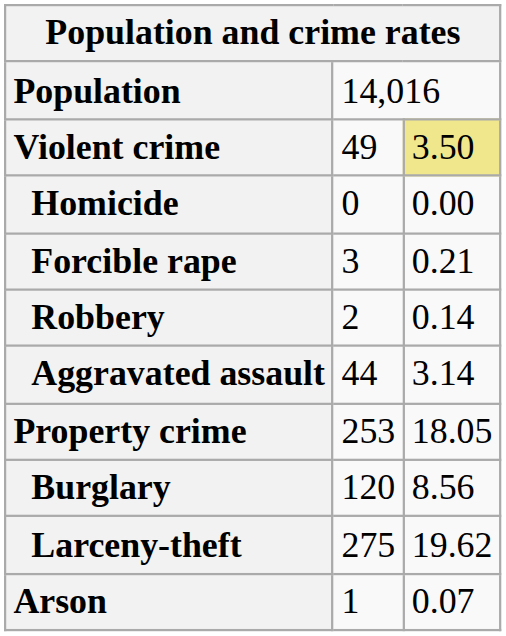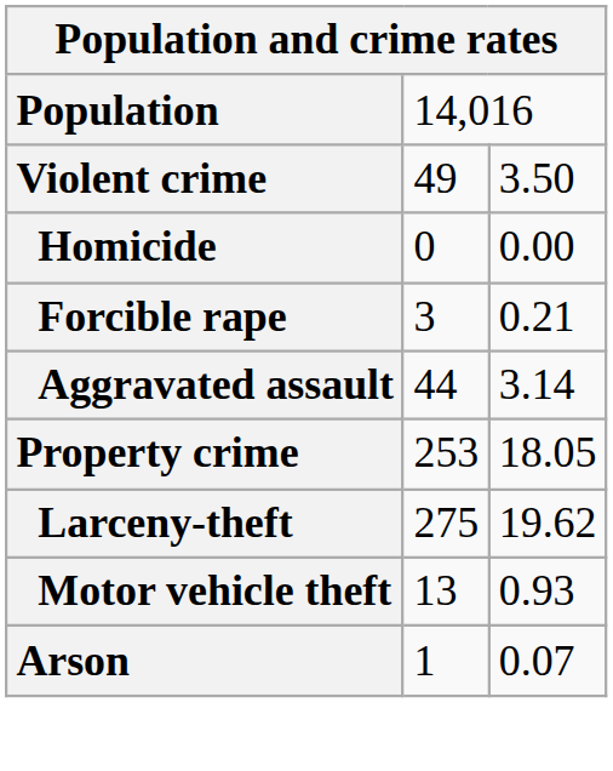Violent crime | column 3: khaki background -> no background
- row: Robbery | 2 | 0.14
- row: Burglary | 120 | 8.56
+ row: Motor vehicle theft | 13 | 0.93
